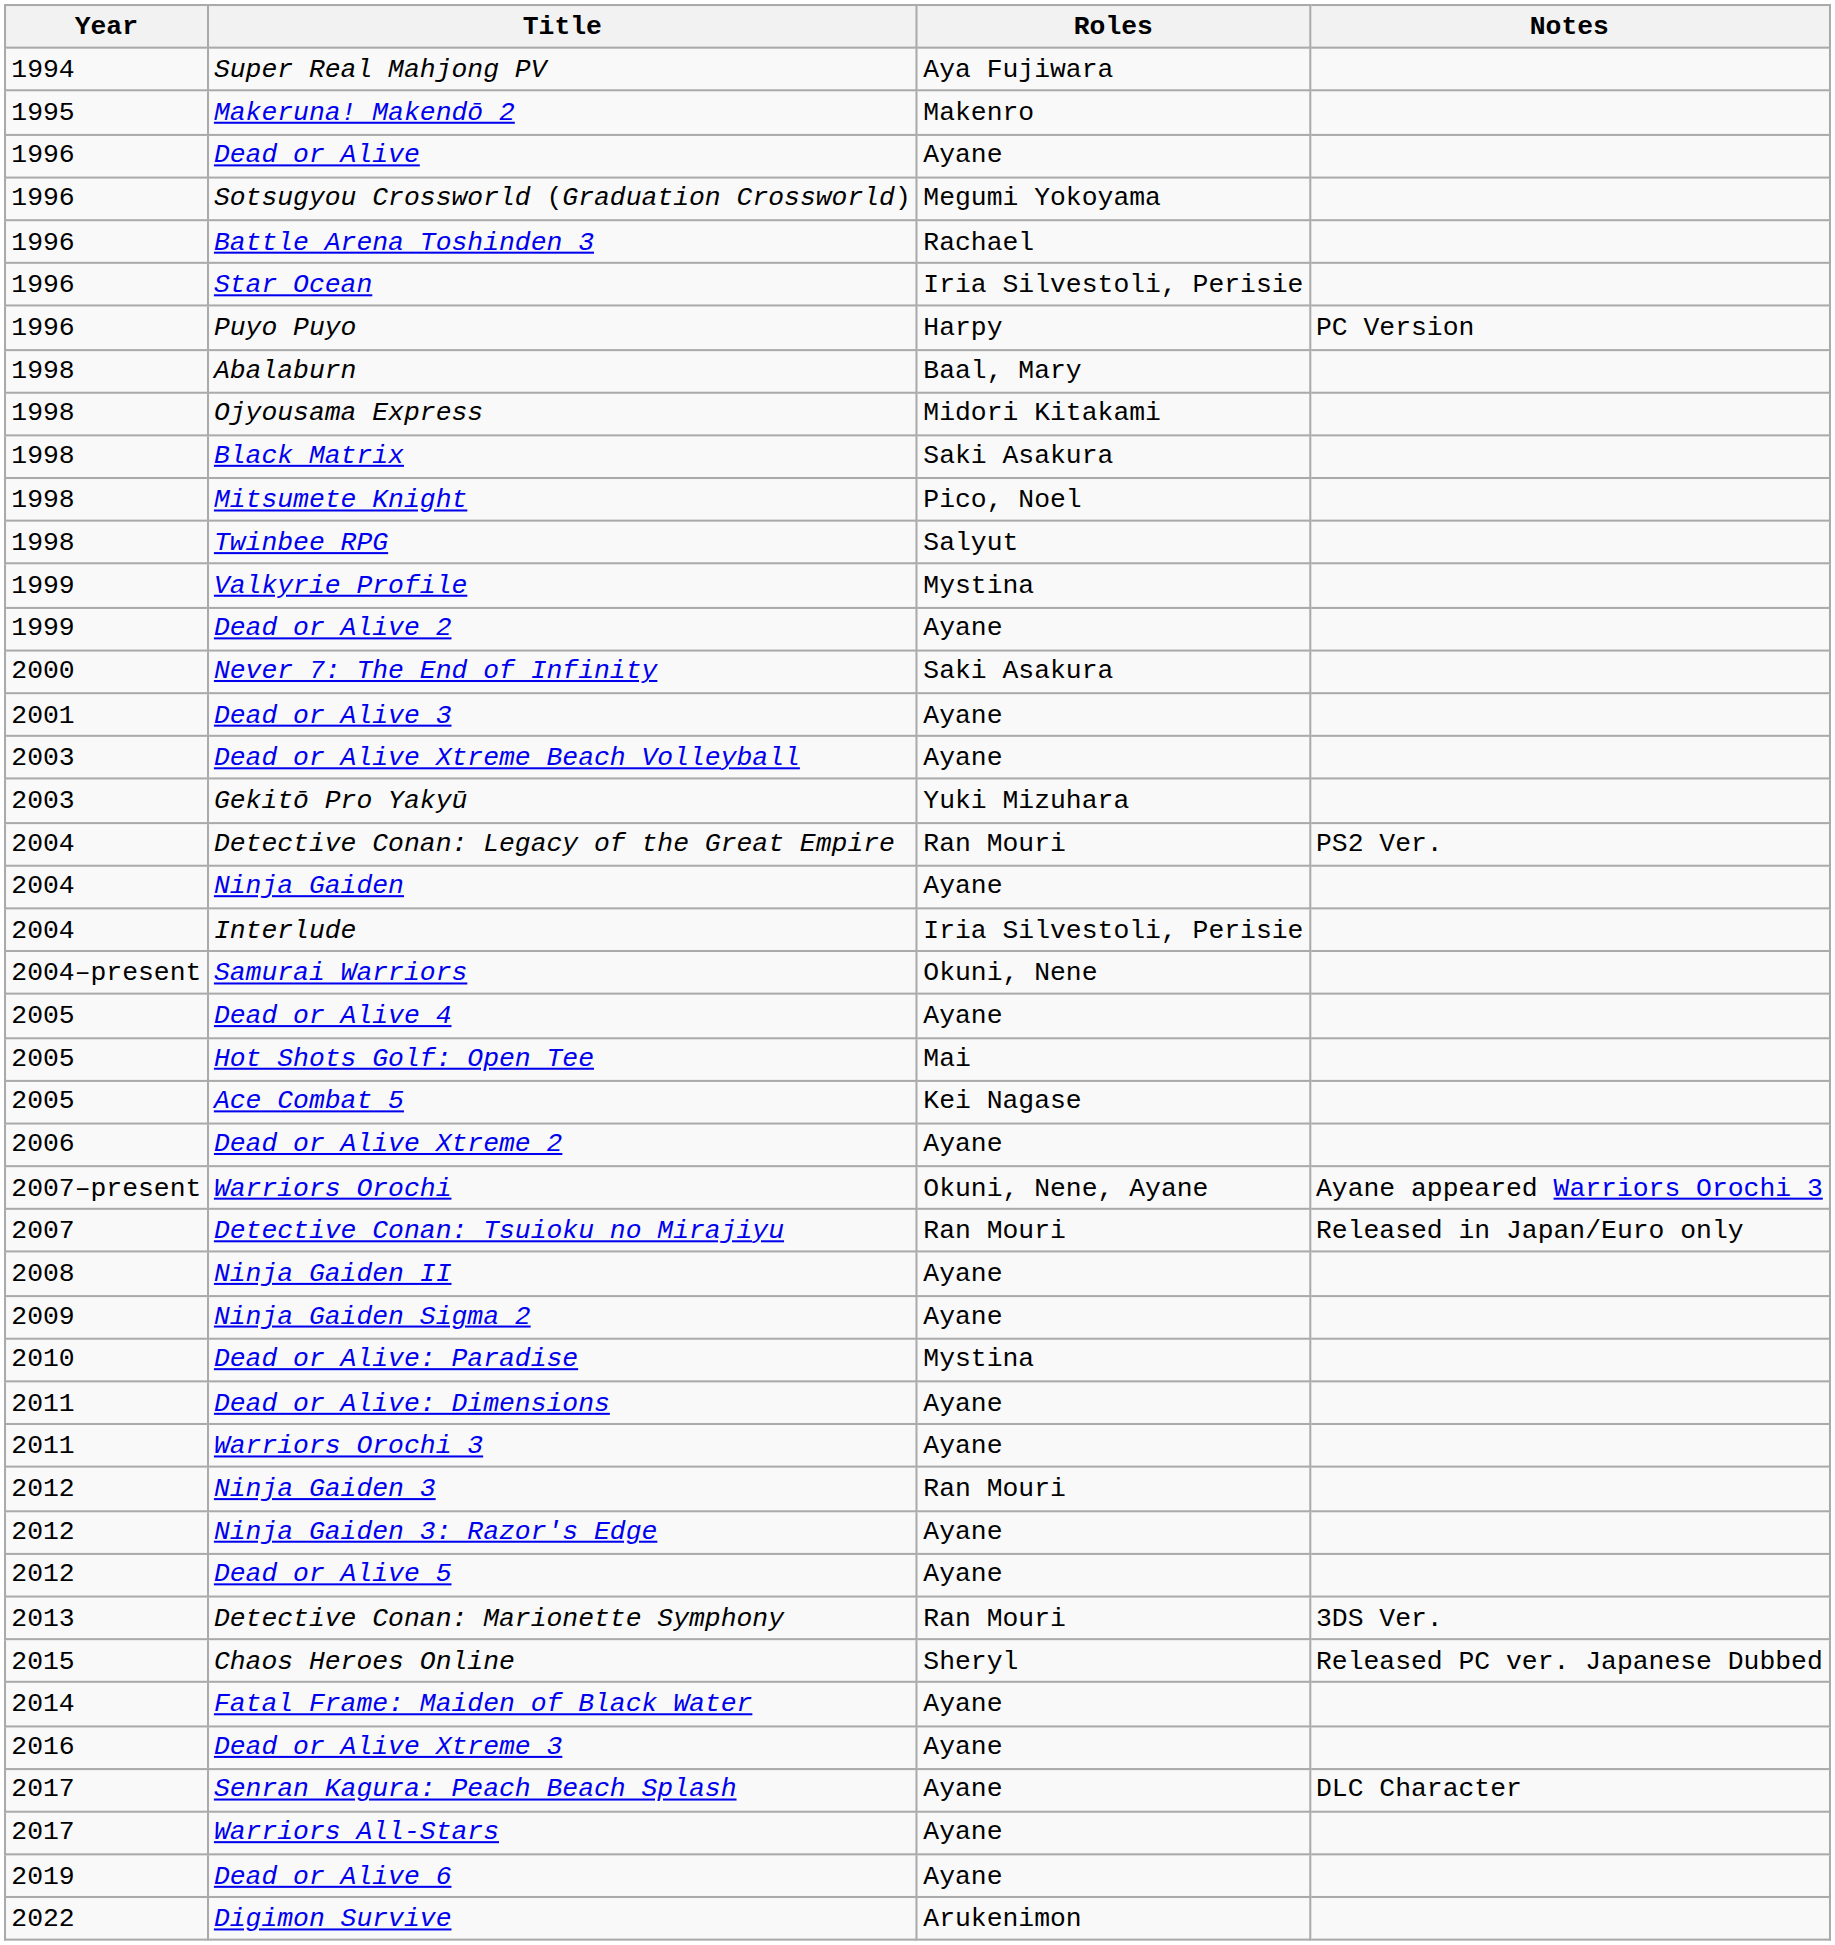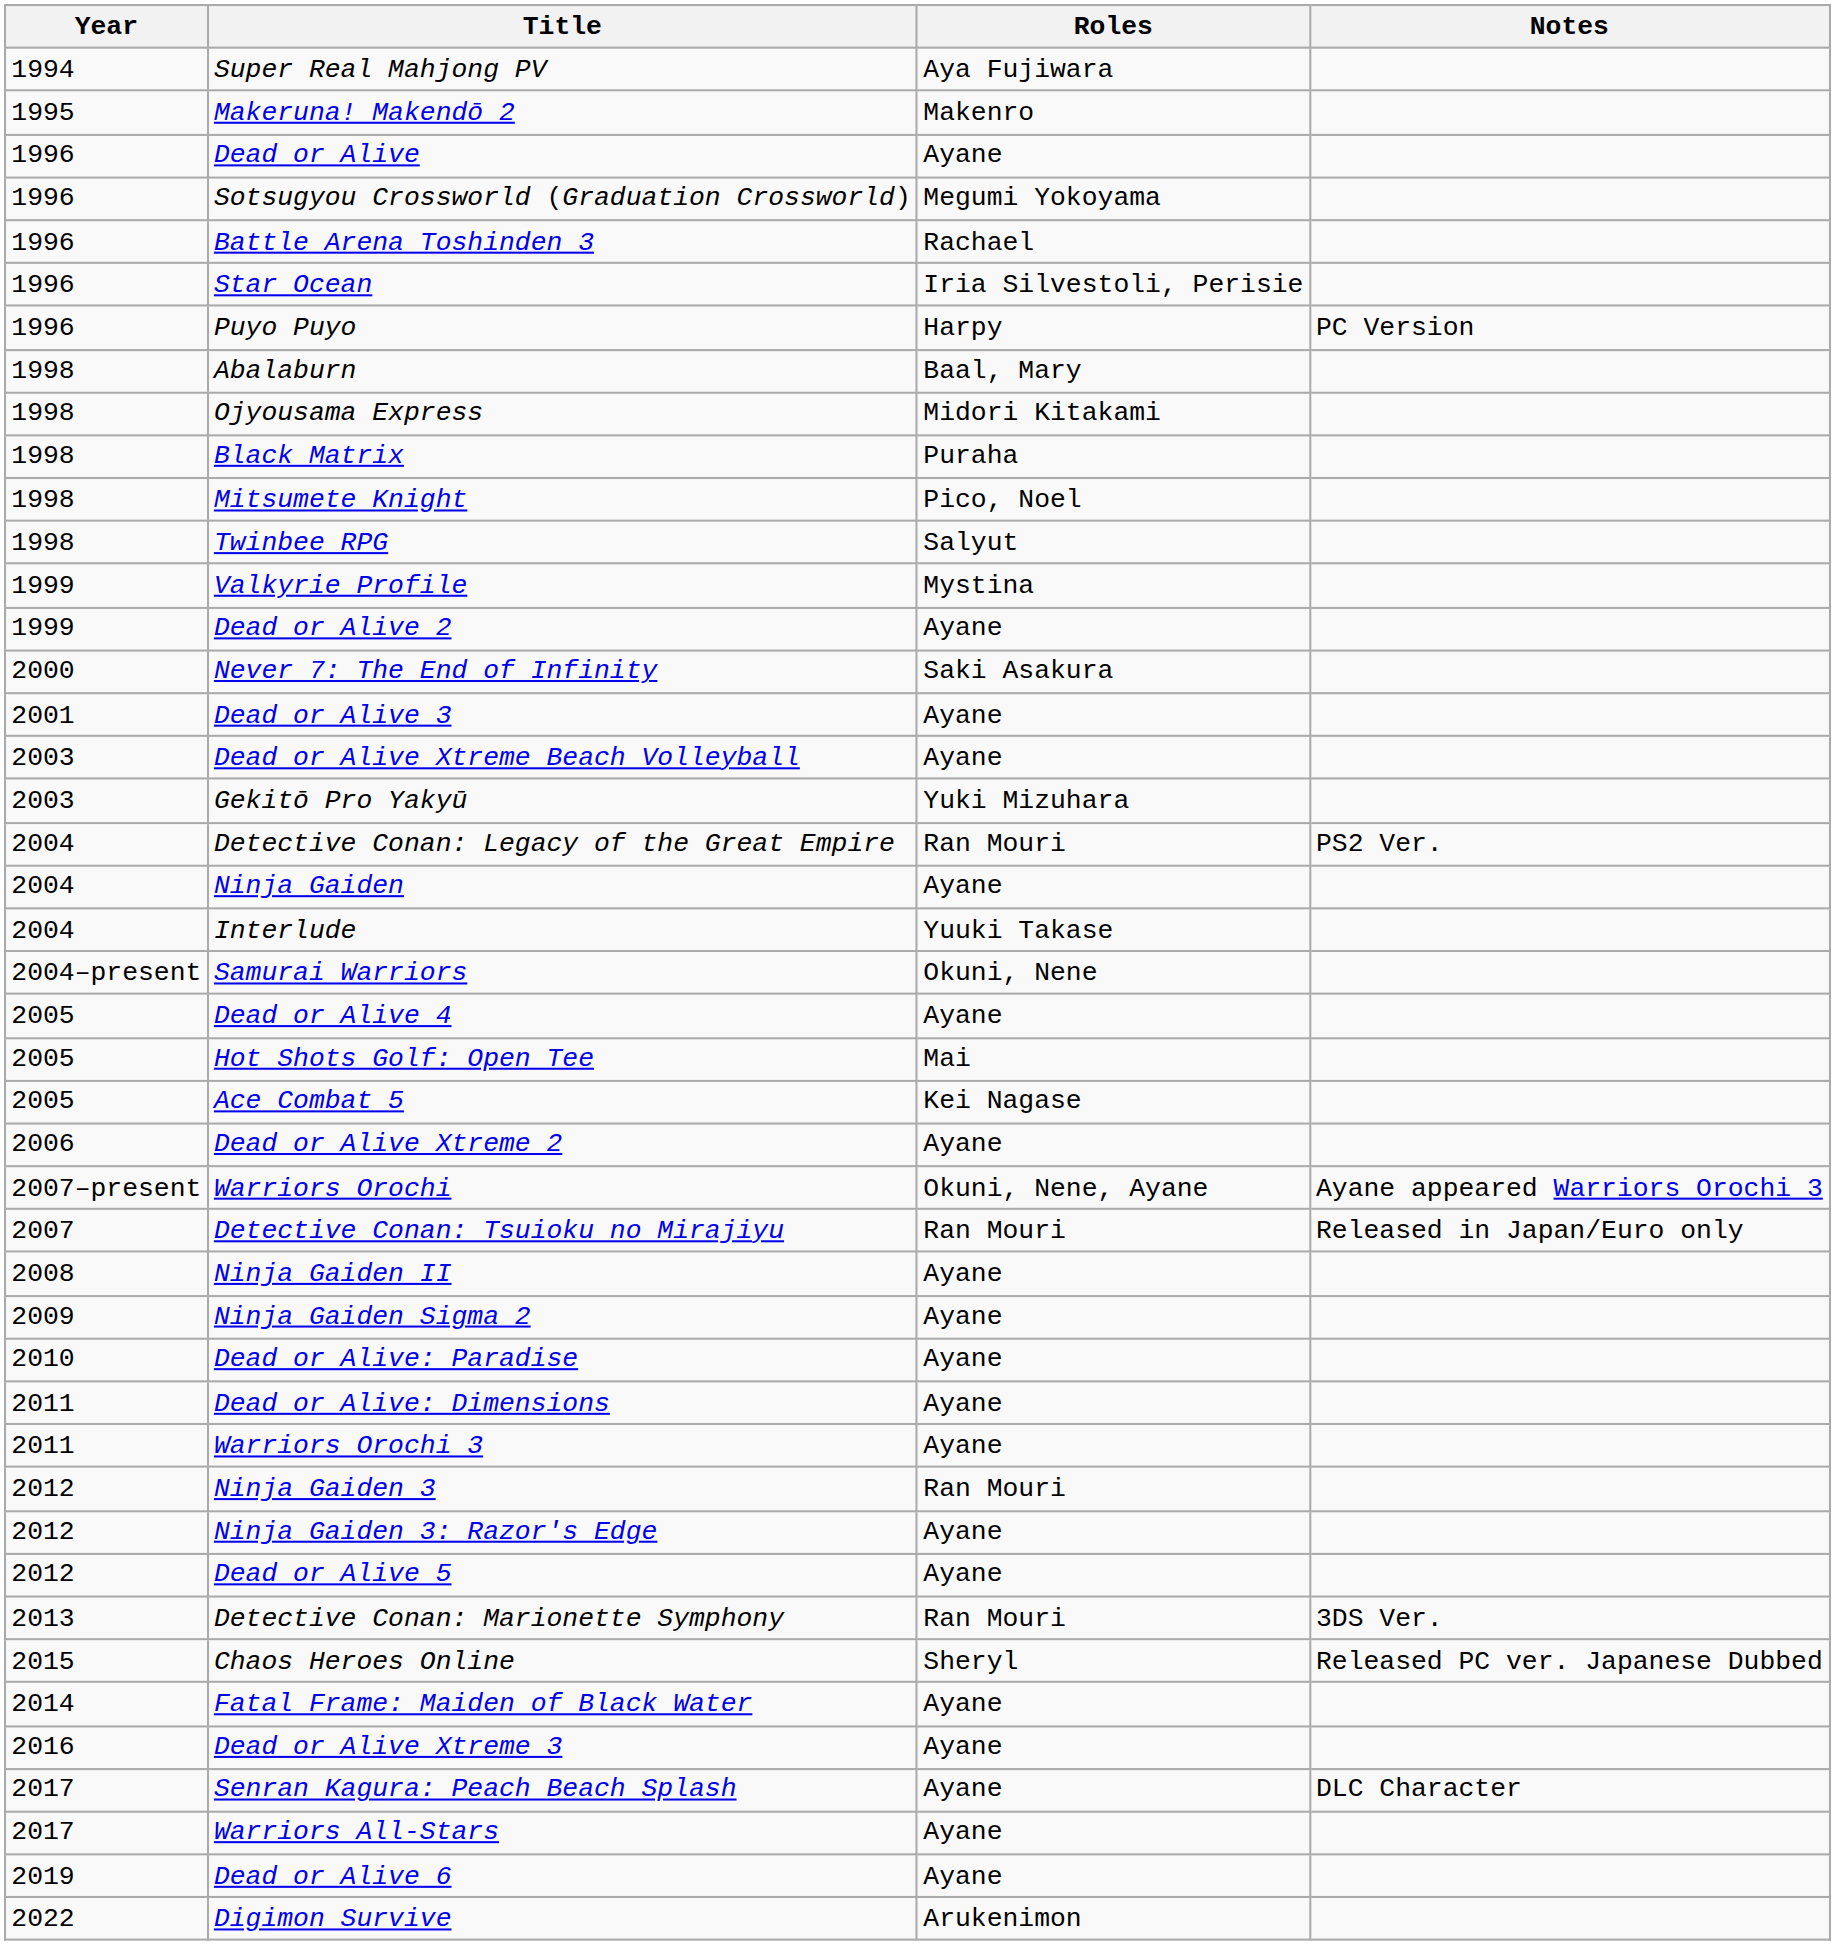Black Matrix | Roles: Saki Asakura -> Puraha
Interlude | Roles: Iria Silvestoli, Perisie -> Yuuki Takase
Dead or Alive: Paradise | Roles: Mystina -> Ayane
